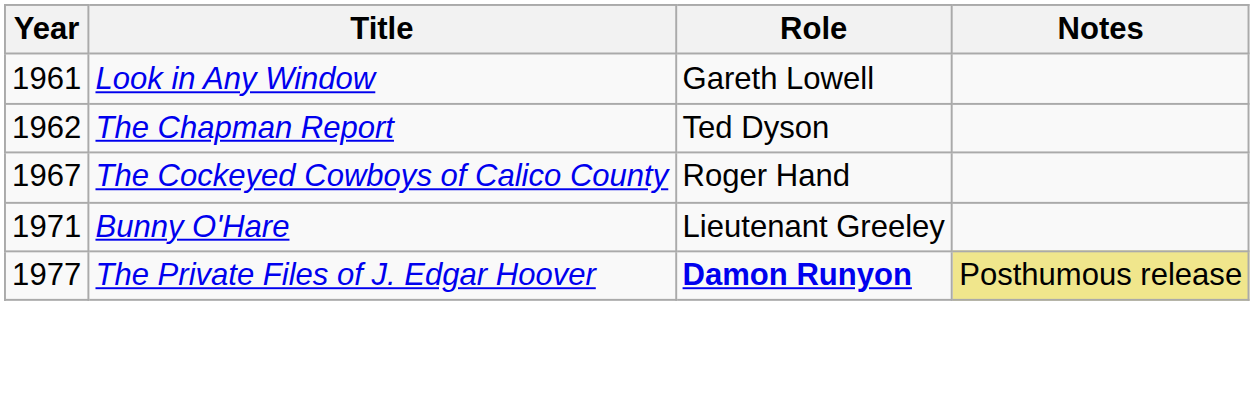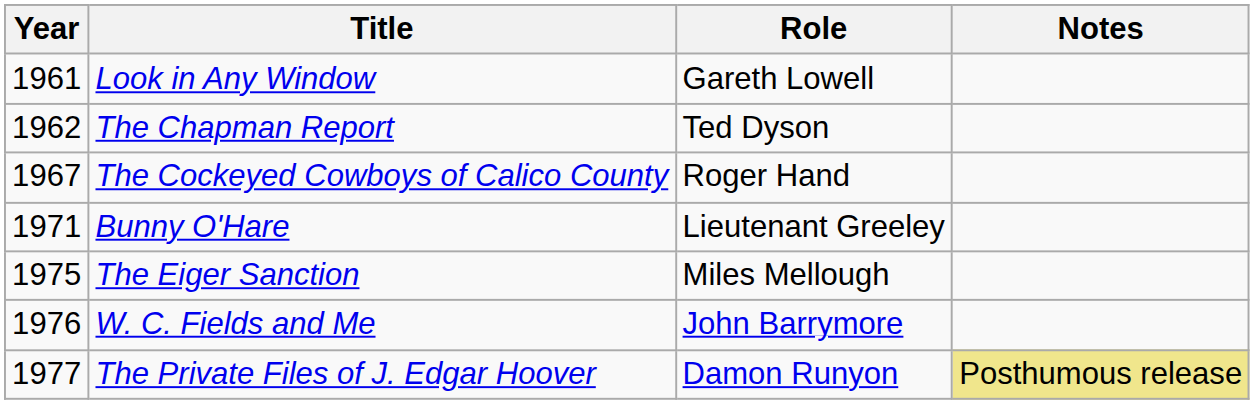+ row: 1975 | The Eiger Sanction | Miles Mellough
+ row: 1976 | W. C. Fields and Me | John Barrymore
The Private Files of J. Edgar Hoover | Role: bold -> normal
